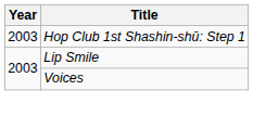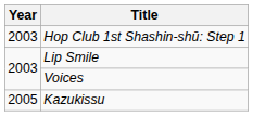+ row: 2005 | Kazukissu
